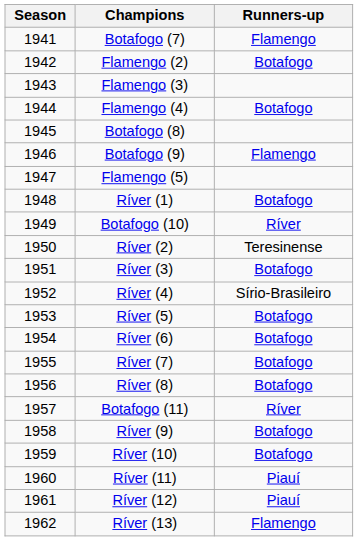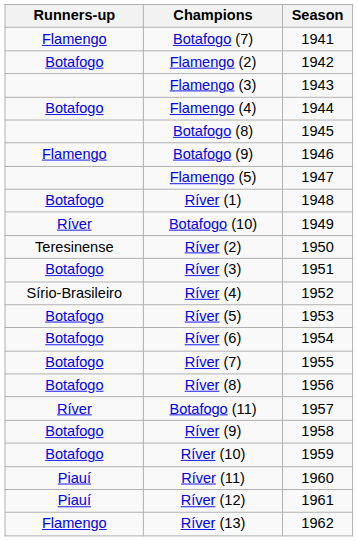columns swapped: Season <-> Runners-up
